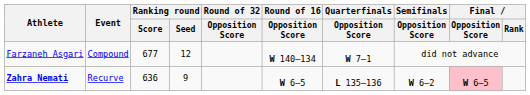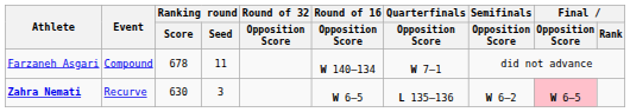Farzaneh Asgari | Ranking round / Score: 677 -> 678
Farzaneh Asgari | Ranking round / Seed: 12 -> 11
Zahra Nemati | Ranking round / Score: 636 -> 630
Zahra Nemati | Ranking round / Seed: 9 -> 3
